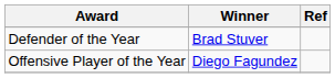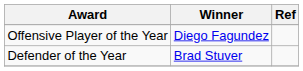rows swapped: Defender of the Year <-> Offensive Player of the Year
